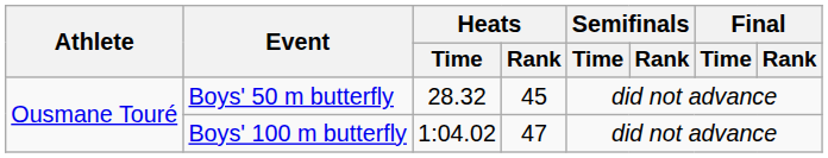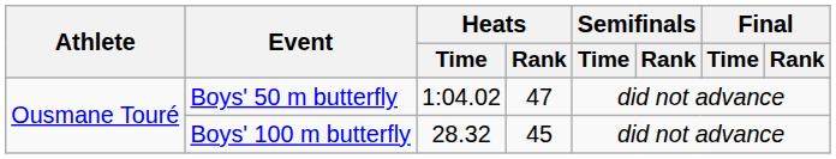Boys' 50 m butterfly | Heats / Time: 28.32 -> 1:04.02
Boys' 50 m butterfly | Heats / Rank: 45 -> 47
Boys' 100 m butterfly | Heats / Time: 1:04.02 -> 28.32
Boys' 100 m butterfly | Heats / Rank: 47 -> 45
